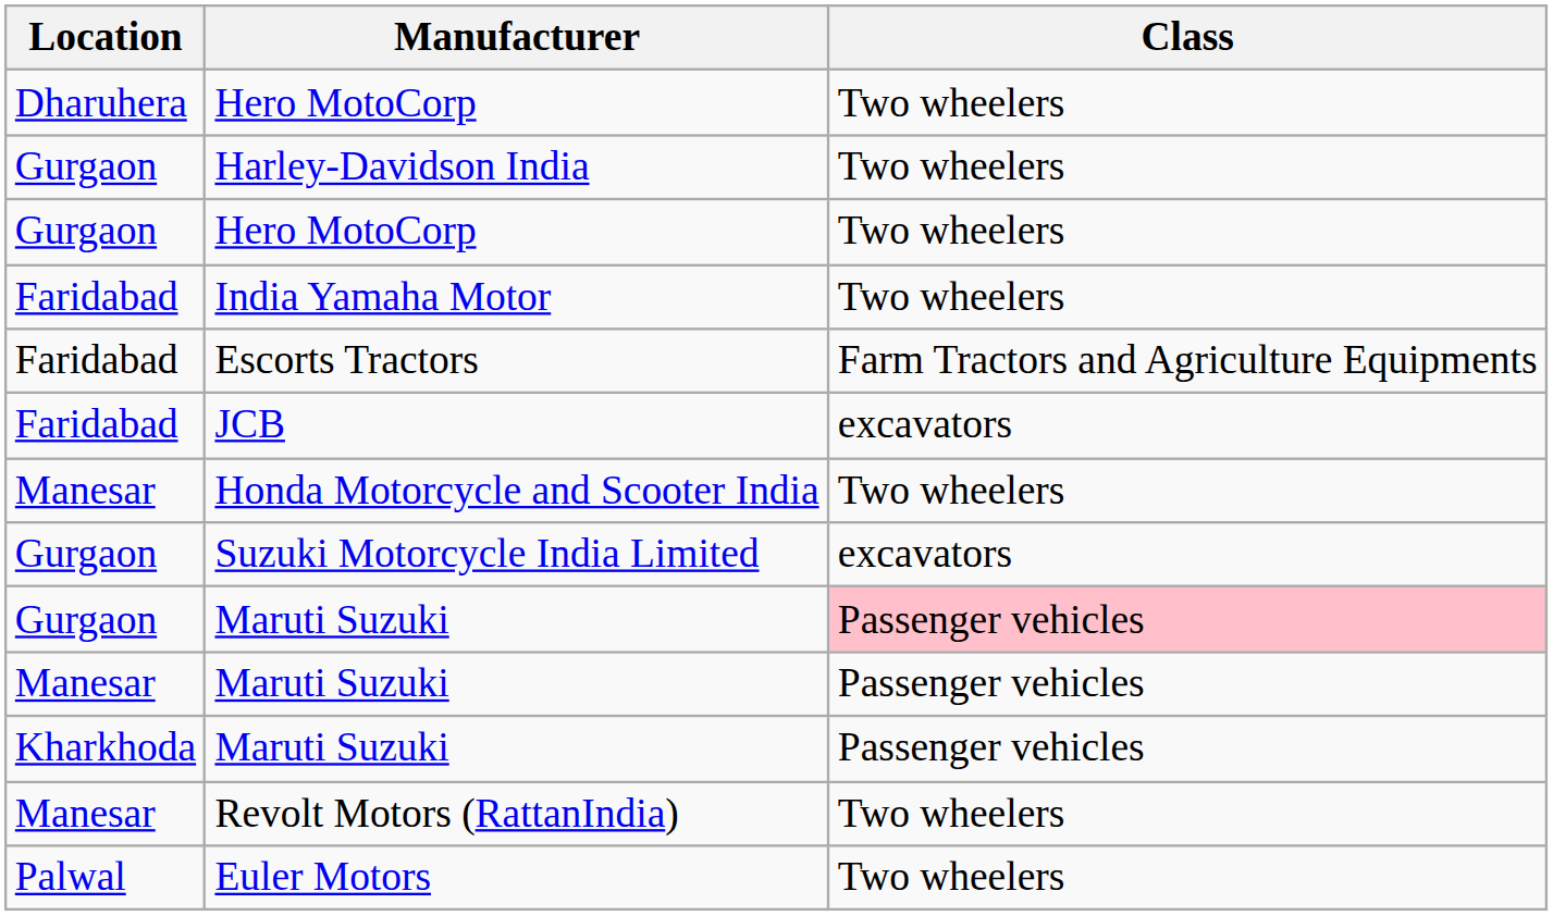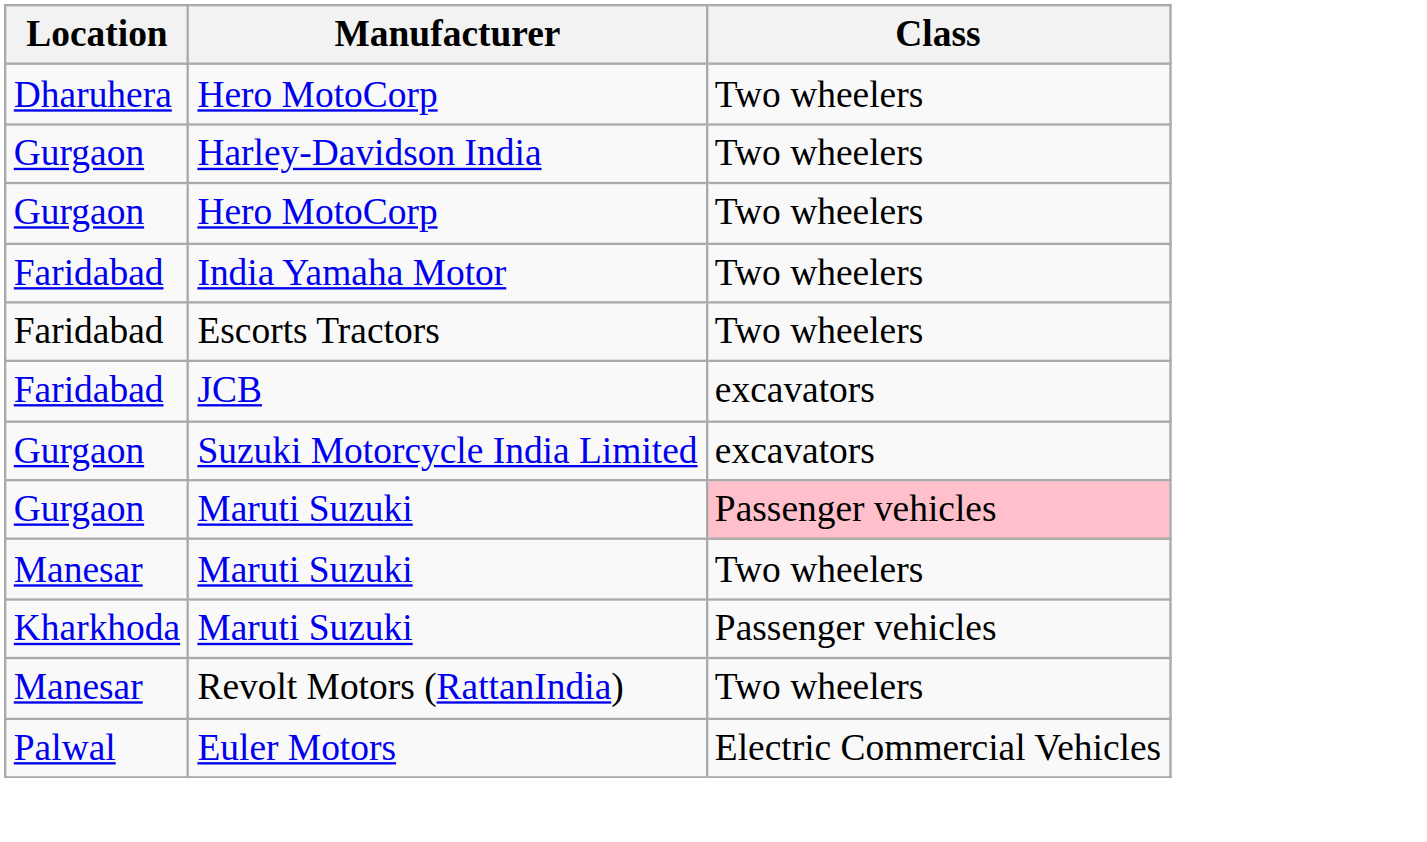Escorts Tractors | Class: Farm Tractors and Agriculture Equipments -> Two wheelers
- row: Manesar | Honda Motorcycle and Scooter India | Two wheelers
Manesar / Maruti Suzuki | Class: Passenger vehicles -> Two wheelers
Euler Motors | Class: Two wheelers -> Electric Commercial Vehicles
